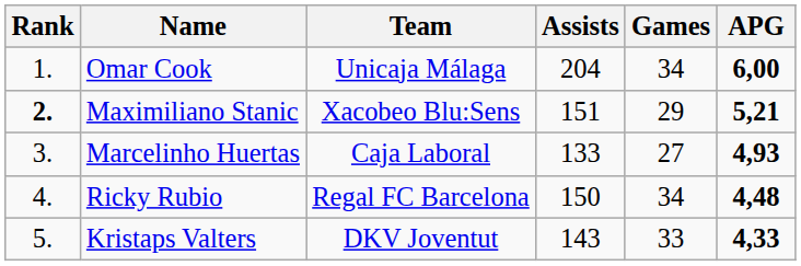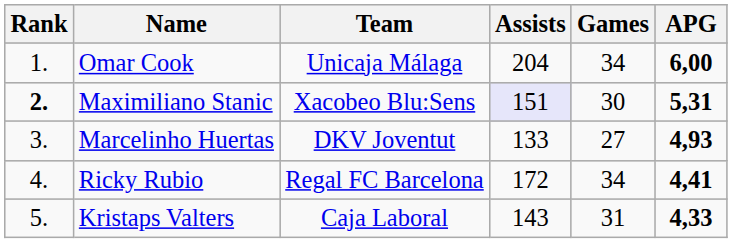Maximiliano Stanic | Assists: no background -> lavender background
Maximiliano Stanic | Games: 29 -> 30
Maximiliano Stanic | APG: 5,21 -> 5,31
Marcelinho Huertas | Team: Caja Laboral -> DKV Joventut
Ricky Rubio | Assists: 150 -> 172
Ricky Rubio | APG: 4,48 -> 4,41
Kristaps Valters | Team: DKV Joventut -> Caja Laboral
Kristaps Valters | Games: 33 -> 31
